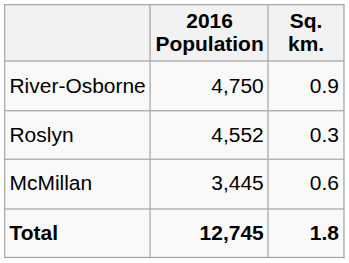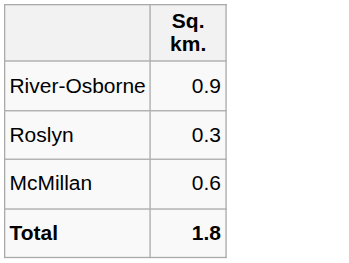- column: 2016 Population | 4,750 | 4,552 | 3,445 | 12,745
